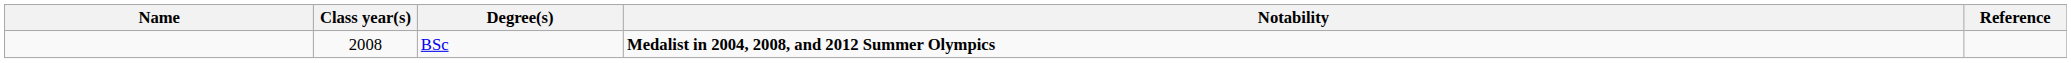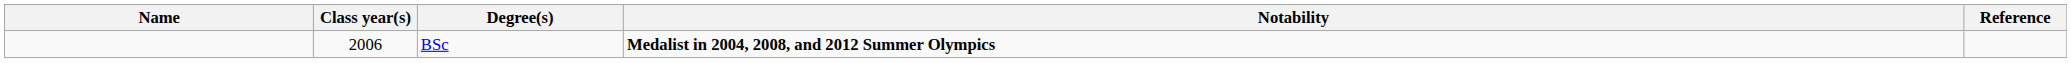BSc | Class year(s): 2008 -> 2006
